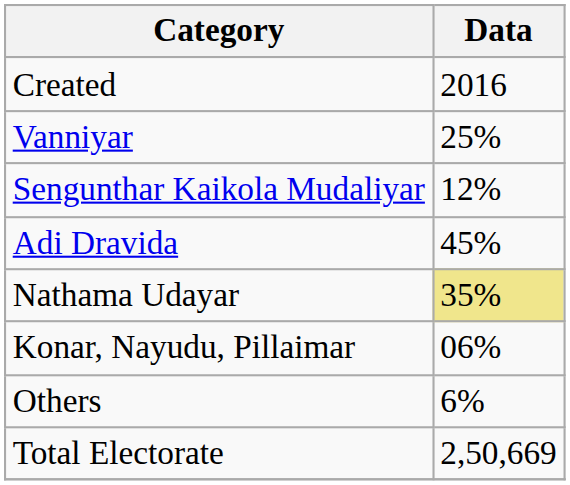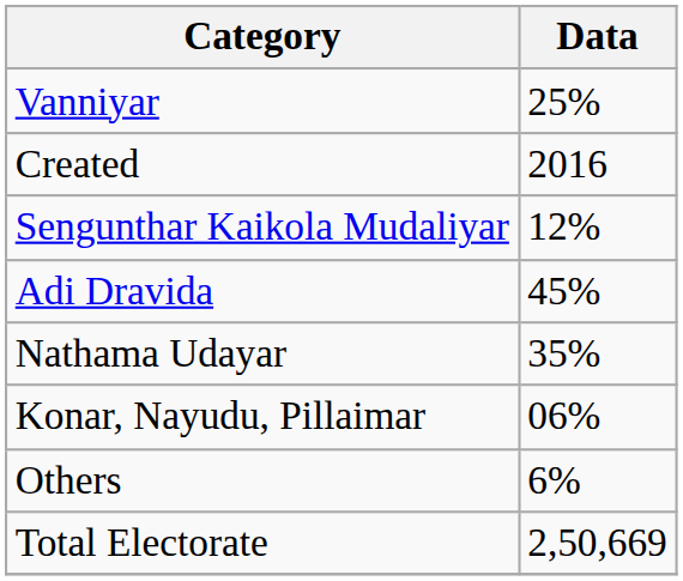rows swapped: Created <-> Vanniyar
Nathama Udayar | Data: khaki background -> no background
